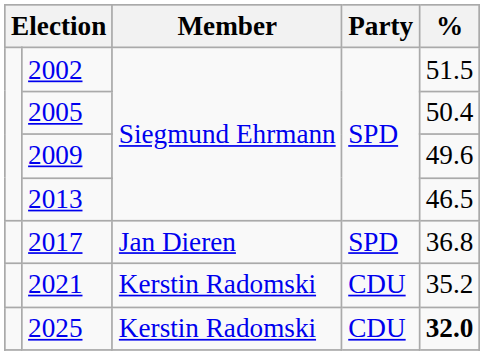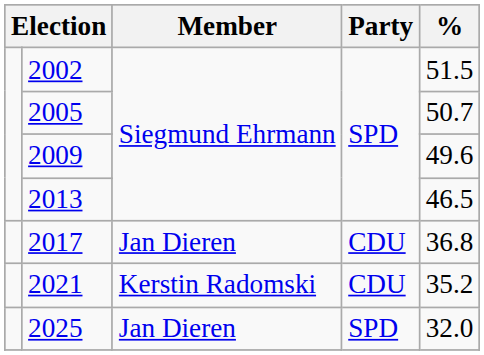2005 | %: 50.4 -> 50.7
2017 | Party: SPD -> CDU
2025 | Member: Kerstin Radomski -> Jan Dieren
2025 | Party: CDU -> SPD
2025 | %: bold -> normal
